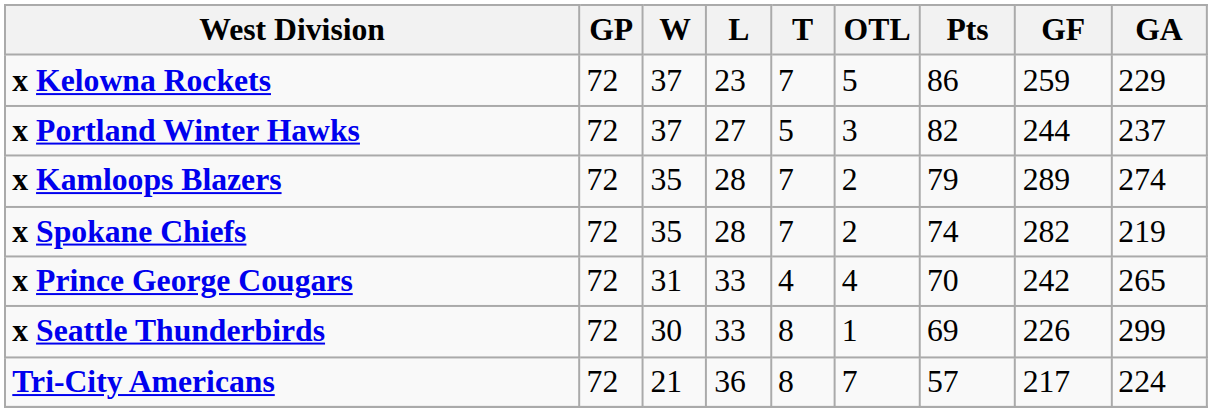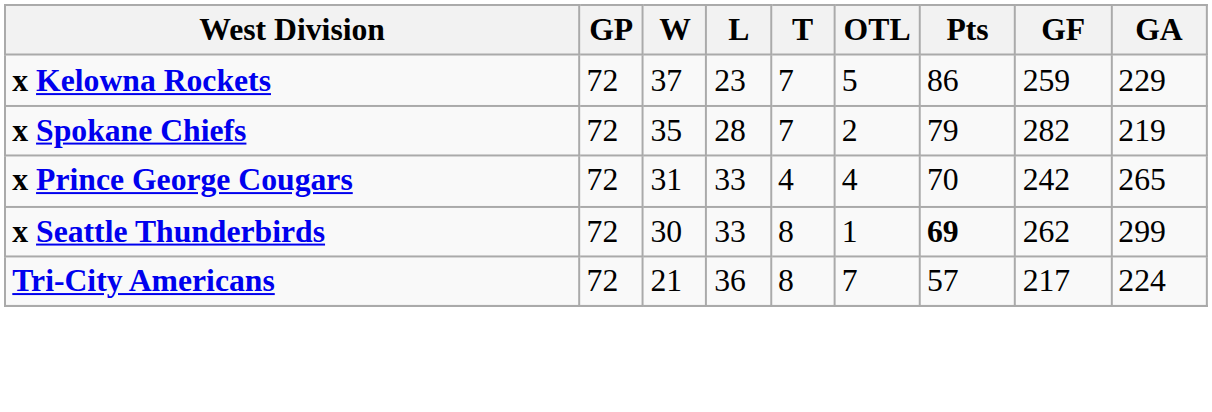- row: x Portland Winter Hawks | 72 | 37 | 27 | 5 | 3 | 82 | 244 | 237
- row: x Kamloops Blazers | 72 | 35 | 28 | 7 | 2 | 79 | 289 | 274
x Spokane Chiefs | Pts: 74 -> 79
x Seattle Thunderbirds | Pts: normal -> bold
x Seattle Thunderbirds | GF: 226 -> 262
